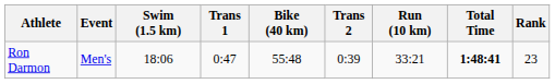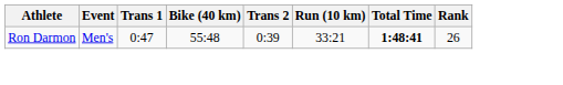- column: Swim (1.5 km) | 18:06
Ron Darmon | Rank: 23 -> 26
